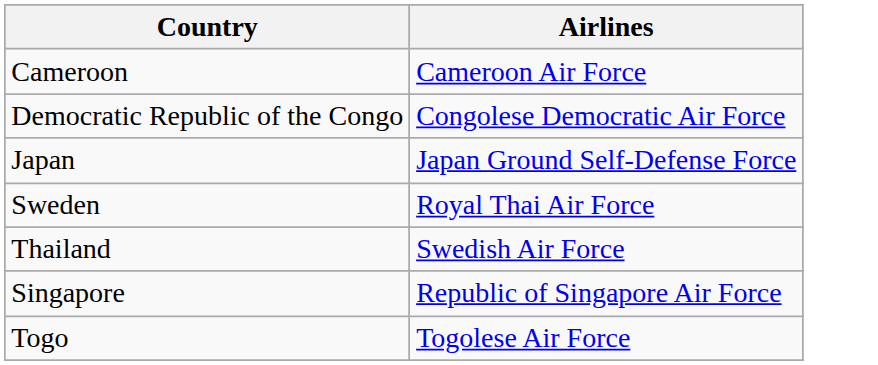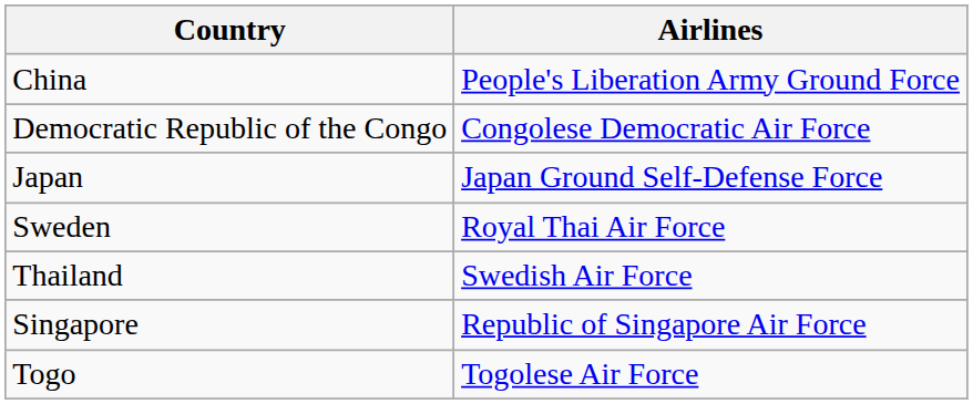- row: Cameroon | Cameroon Air Force
+ row: China | People's Liberation Army Ground Force
